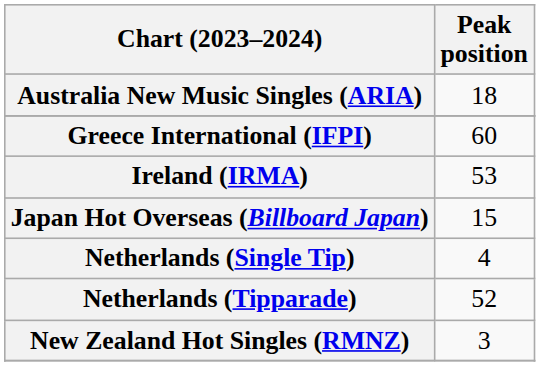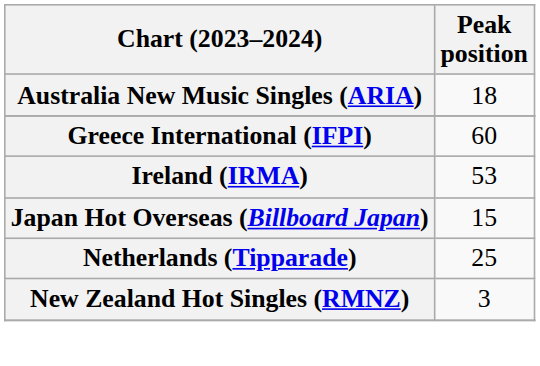- row: Netherlands (Single Tip) | 4
Netherlands (Tipparade) | Peak position: 52 -> 25
